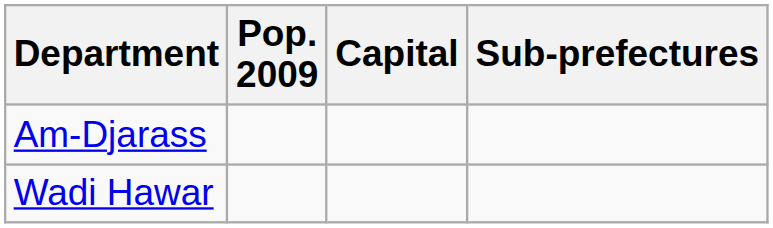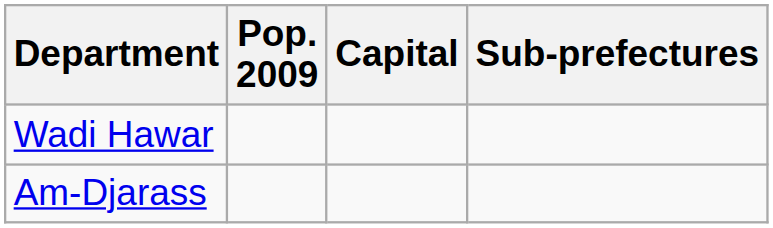rows swapped: Am-Djarass <-> Wadi Hawar
